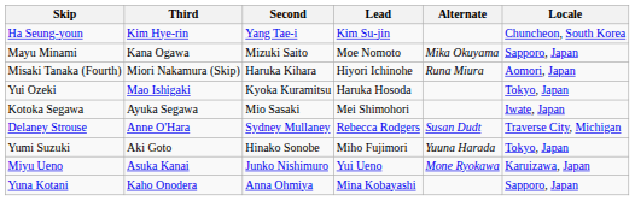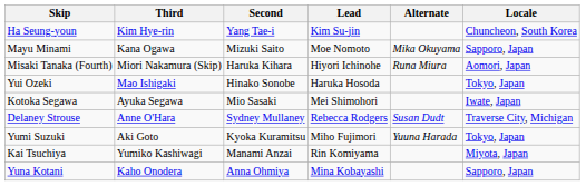Yui Ozeki | Second: Kyoka Kuramitsu -> Hinako Sonobe
Yumi Suzuki | Second: Hinako Sonobe -> Kyoka Kuramitsu
+ row: Kai Tsuchiya | Yumiko Kashiwagi | Manami Anzai | Rin Komiyama | Miyota, Japan
- row: Miyu Ueno | Asuka Kanai | Junko Nishimuro | Yui Ueno | Mone Ryokawa | Karuizawa, Japan
